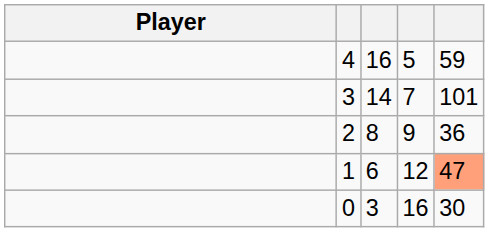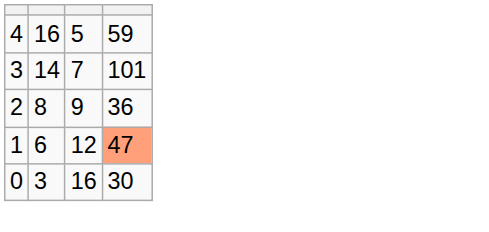- column: Player
